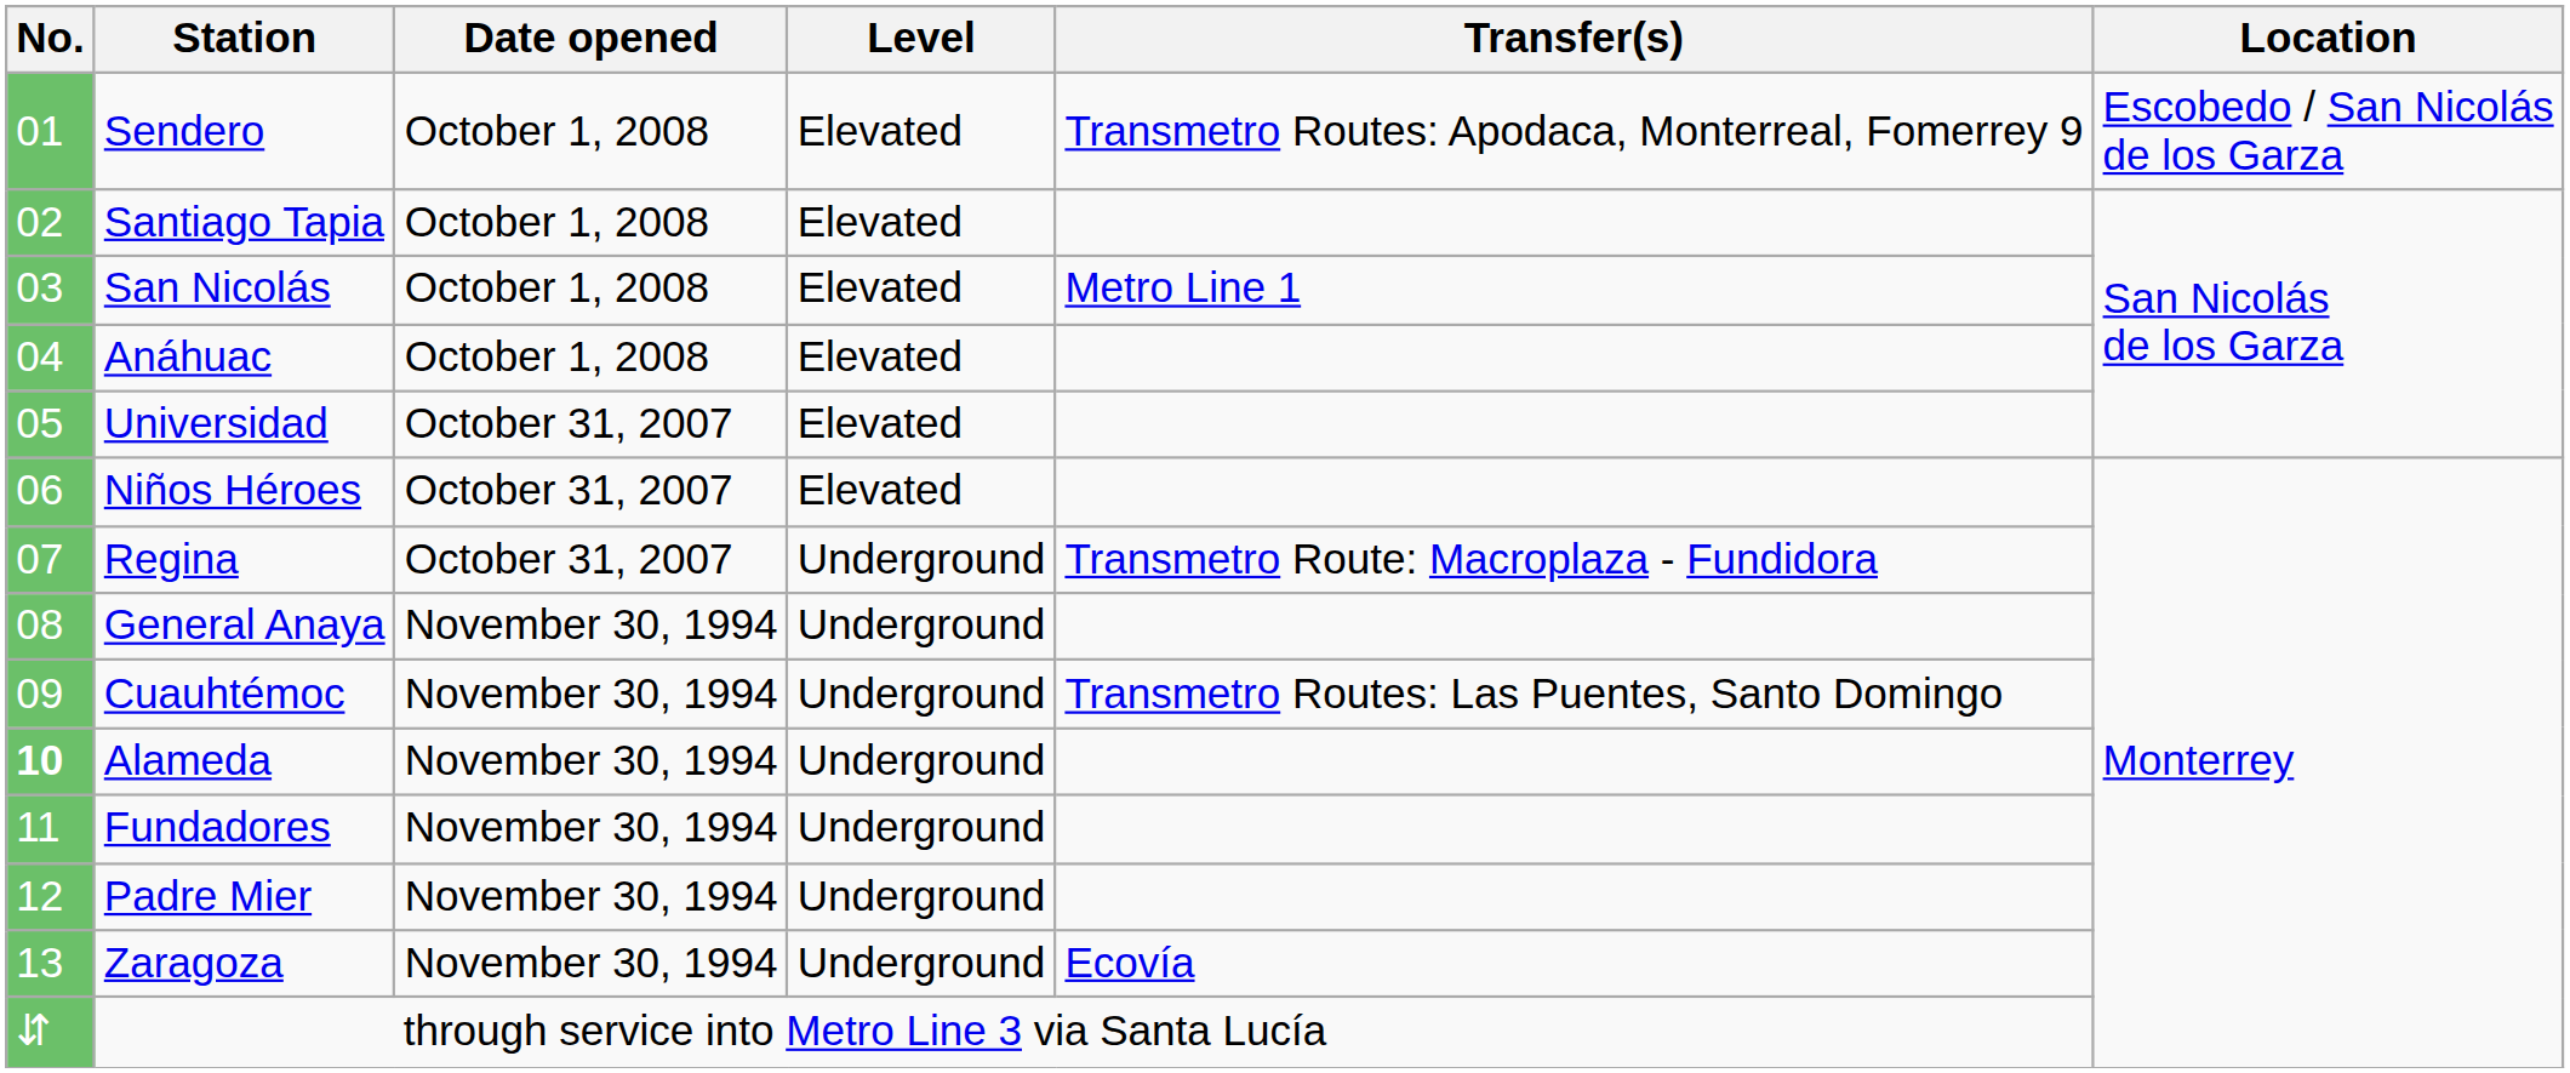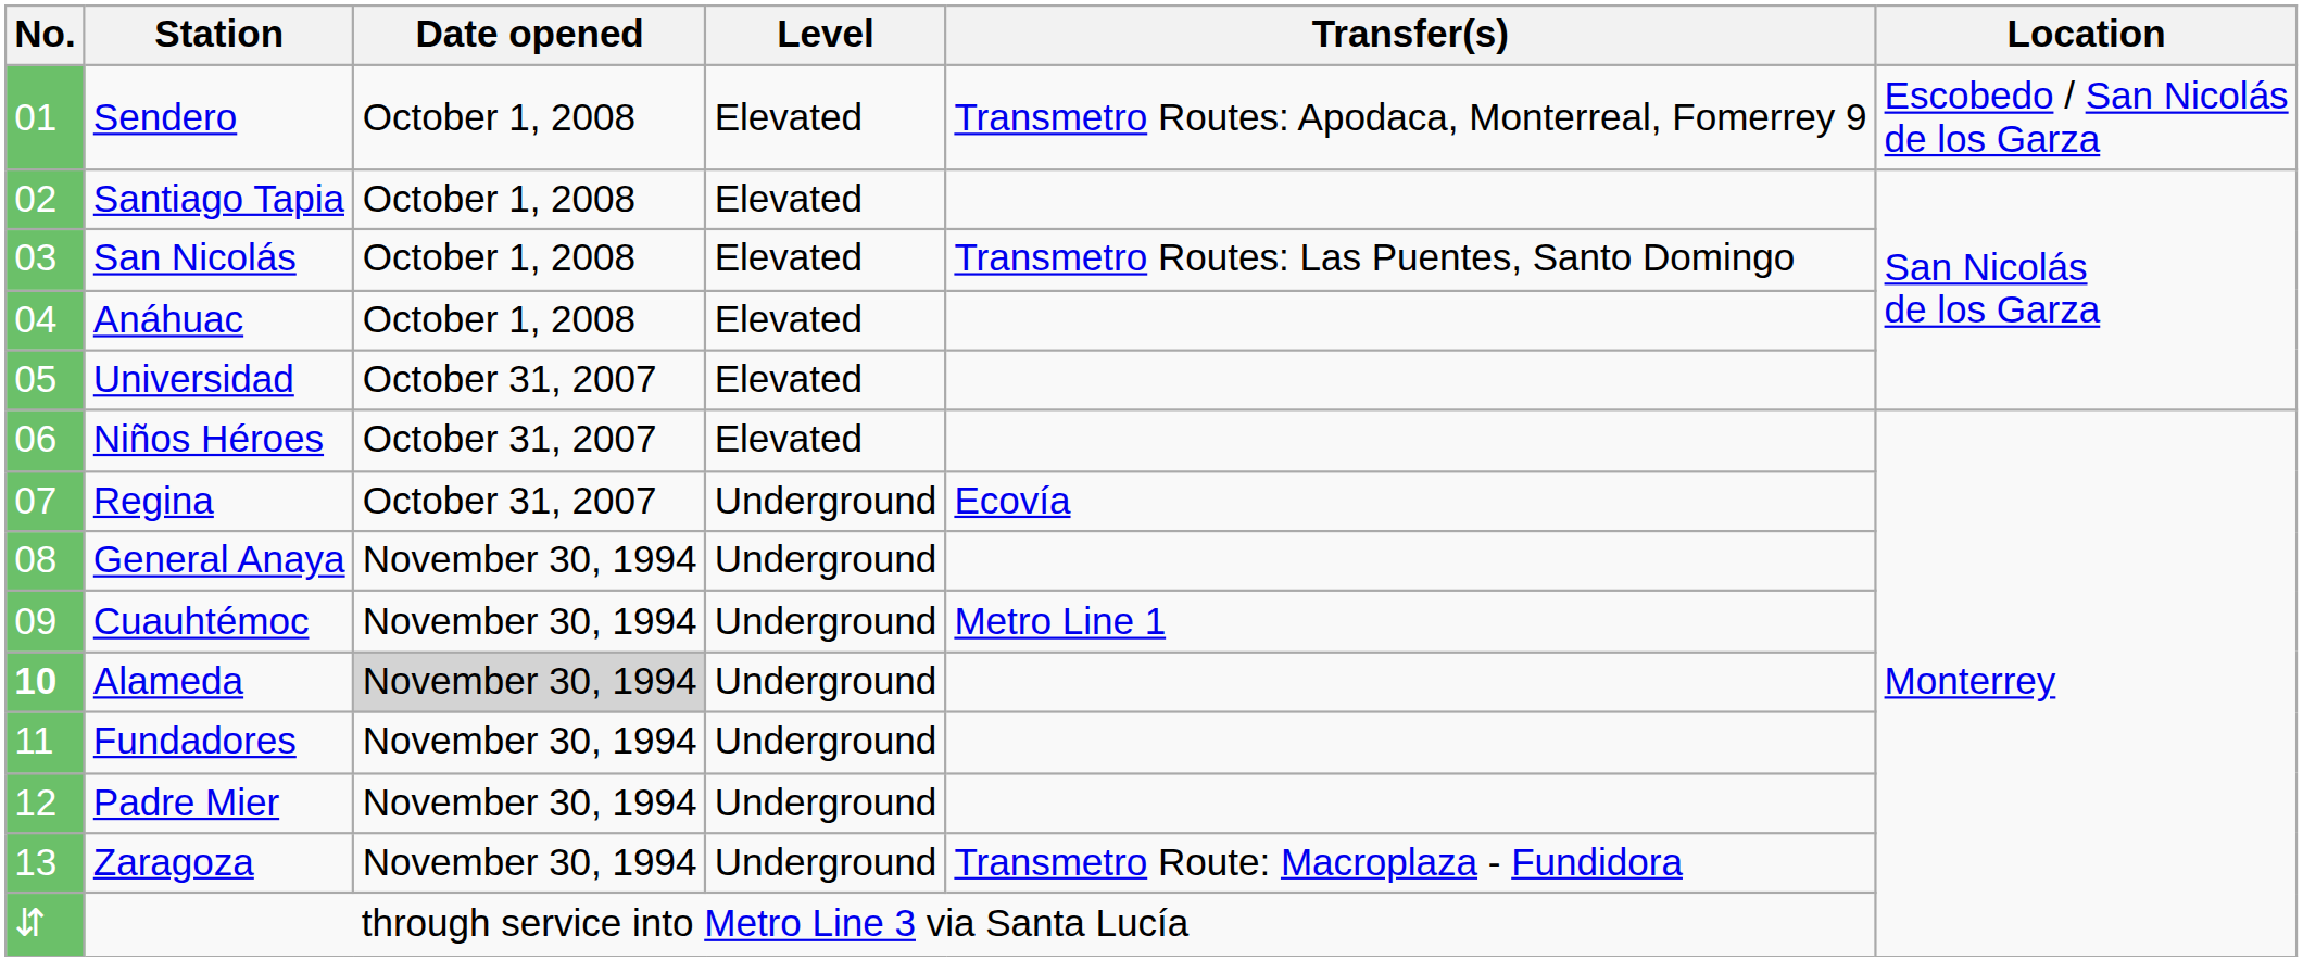San Nicolás | Transfer(s): Metro Line 1 -> Transmetro Routes: Las Puentes, Santo Domingo
Regina | Transfer(s): Transmetro Route: Macroplaza - Fundidora -> Ecovía
Cuauhtémoc | Transfer(s): Transmetro Routes: Las Puentes, Santo Domingo -> Metro Line 1
Alameda | Date opened: no background -> lightgrey background
Zaragoza | Transfer(s): Ecovía -> Transmetro Route: Macroplaza - Fundidora
